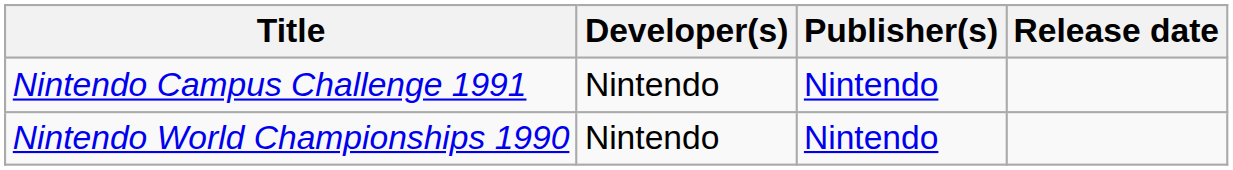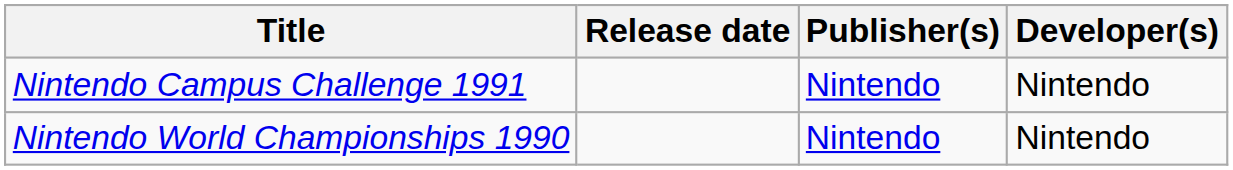columns swapped: Developer(s) <-> Release date
